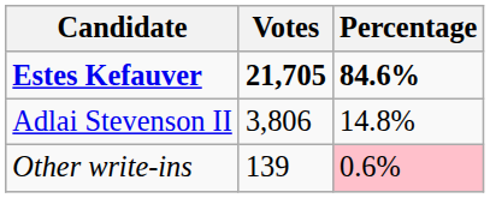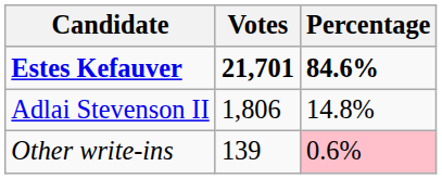Estes Kefauver | Votes: 21,705 -> 21,701
Adlai Stevenson II | Votes: 3,806 -> 1,806
